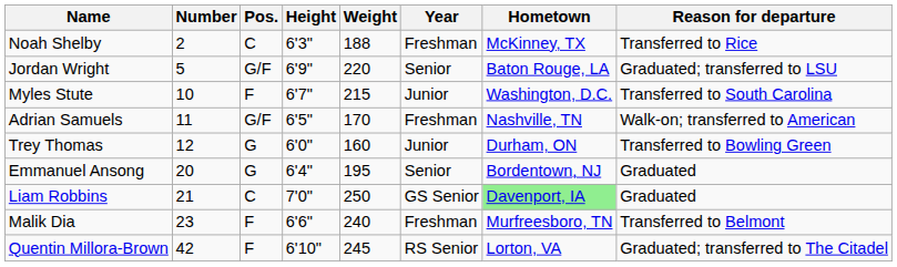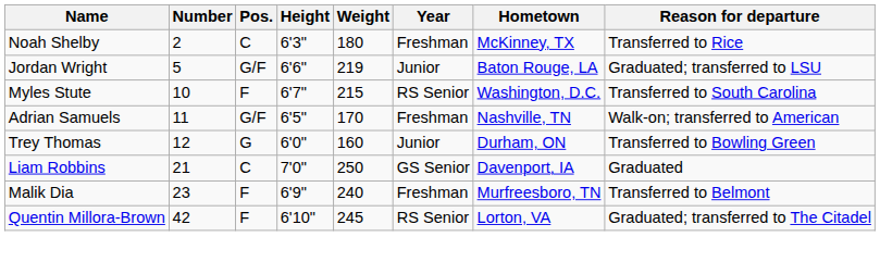Noah Shelby | Weight: 188 -> 180
Jordan Wright | Height: 6'9" -> 6'6"
Jordan Wright | Weight: 220 -> 219
Jordan Wright | Year: Senior -> Junior
Myles Stute | Year: Junior -> RS Senior
- row: Emmanuel Ansong | 20 | G | 6'4" | 195 | Senior | Bordentown, NJ | Graduated
Liam Robbins | Hometown: lightgreen background -> no background
Malik Dia | Height: 6'6" -> 6'9"
